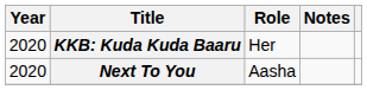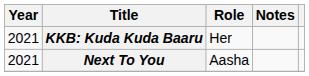KKB: Kuda Kuda Baaru | Year: 2020 -> 2021
Next To You | Year: 2020 -> 2021
